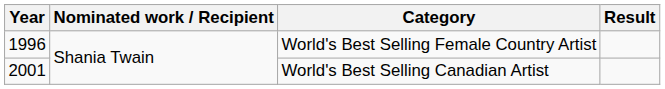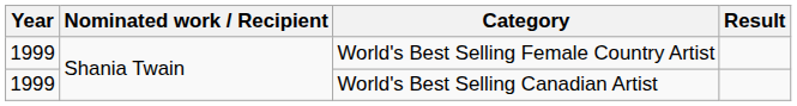World's Best Selling Female Country Artist | Year: 1996 -> 1999
World's Best Selling Canadian Artist | Year: 2001 -> 1999
